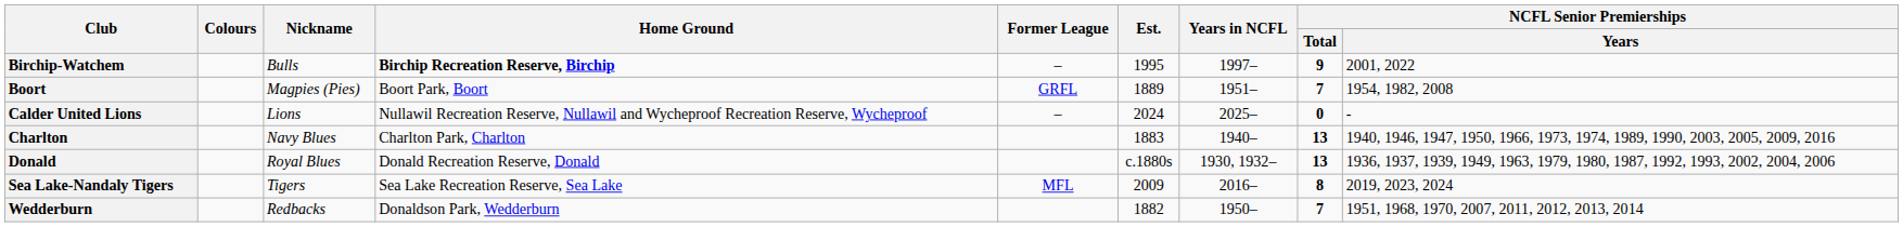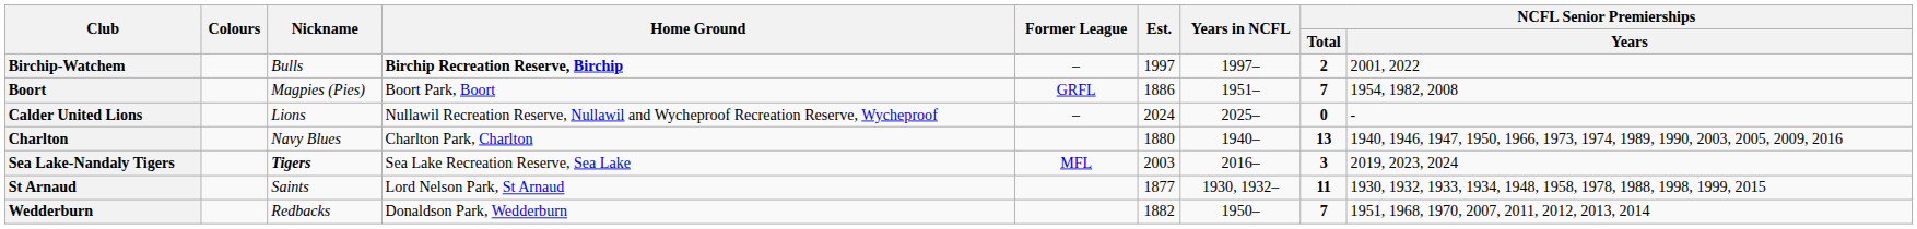Birchip-Watchem | Est.: 1995 -> 1997
Birchip-Watchem | NCFL Senior Premierships / Total: 9 -> 2
Boort | Est.: 1889 -> 1886
Charlton | Est.: 1883 -> 1880
- row: Donald | Royal Blues | Donald Recreation Reserve, Donald | c.1880s | 1930, 1932– | 13 | 1936, 1937, 1939, 1949, 1963, 1979, 1980, 1987, 1992, 1993, 2002, 2004, 2006
Sea Lake-Nandaly Tigers | Nickname: normal -> bold
Sea Lake-Nandaly Tigers | Est.: 2009 -> 2003
Sea Lake-Nandaly Tigers | NCFL Senior Premierships / Total: 8 -> 3
+ row: St Arnaud | Saints | Lord Nelson Park, St Arnaud | 1877 | 1930, 1932– | 11 | 1930, 1932, 1933, 1934, 1948, 1958, 1978, 1988, 1998, 1999, 2015
